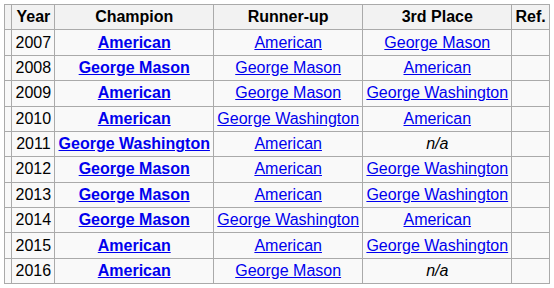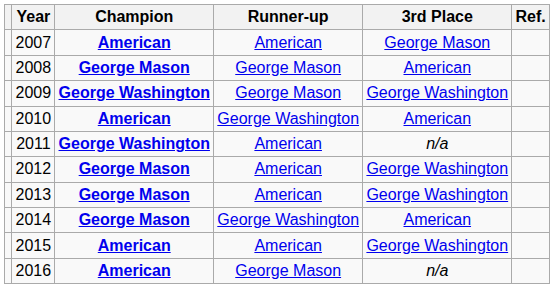2009 | Champion: American -> George Washington
